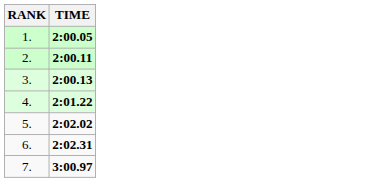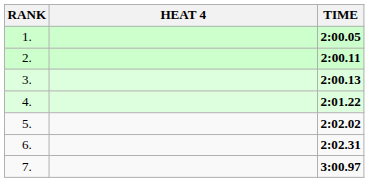+ column: HEAT 4
